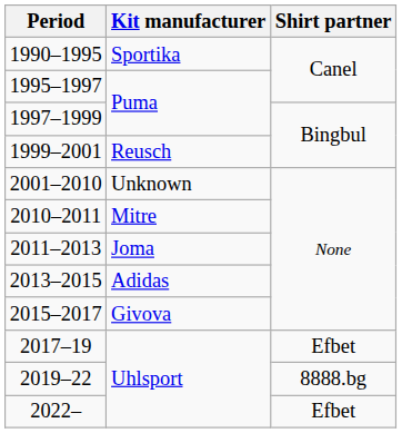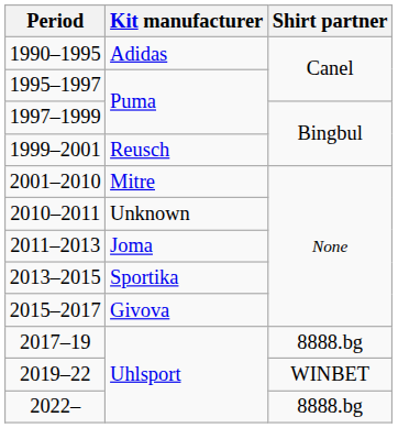1990–1995 | Kit manufacturer: Sportika -> Adidas
2001–2010 | Kit manufacturer: Unknown -> Mitre
2010–2011 | Kit manufacturer: Mitre -> Unknown
2013–2015 | Kit manufacturer: Adidas -> Sportika
2017–19 | Shirt partner: Efbet -> 8888.bg
2019–22 | Shirt partner: 8888.bg -> WINBET
2022– | Shirt partner: Efbet -> 8888.bg
